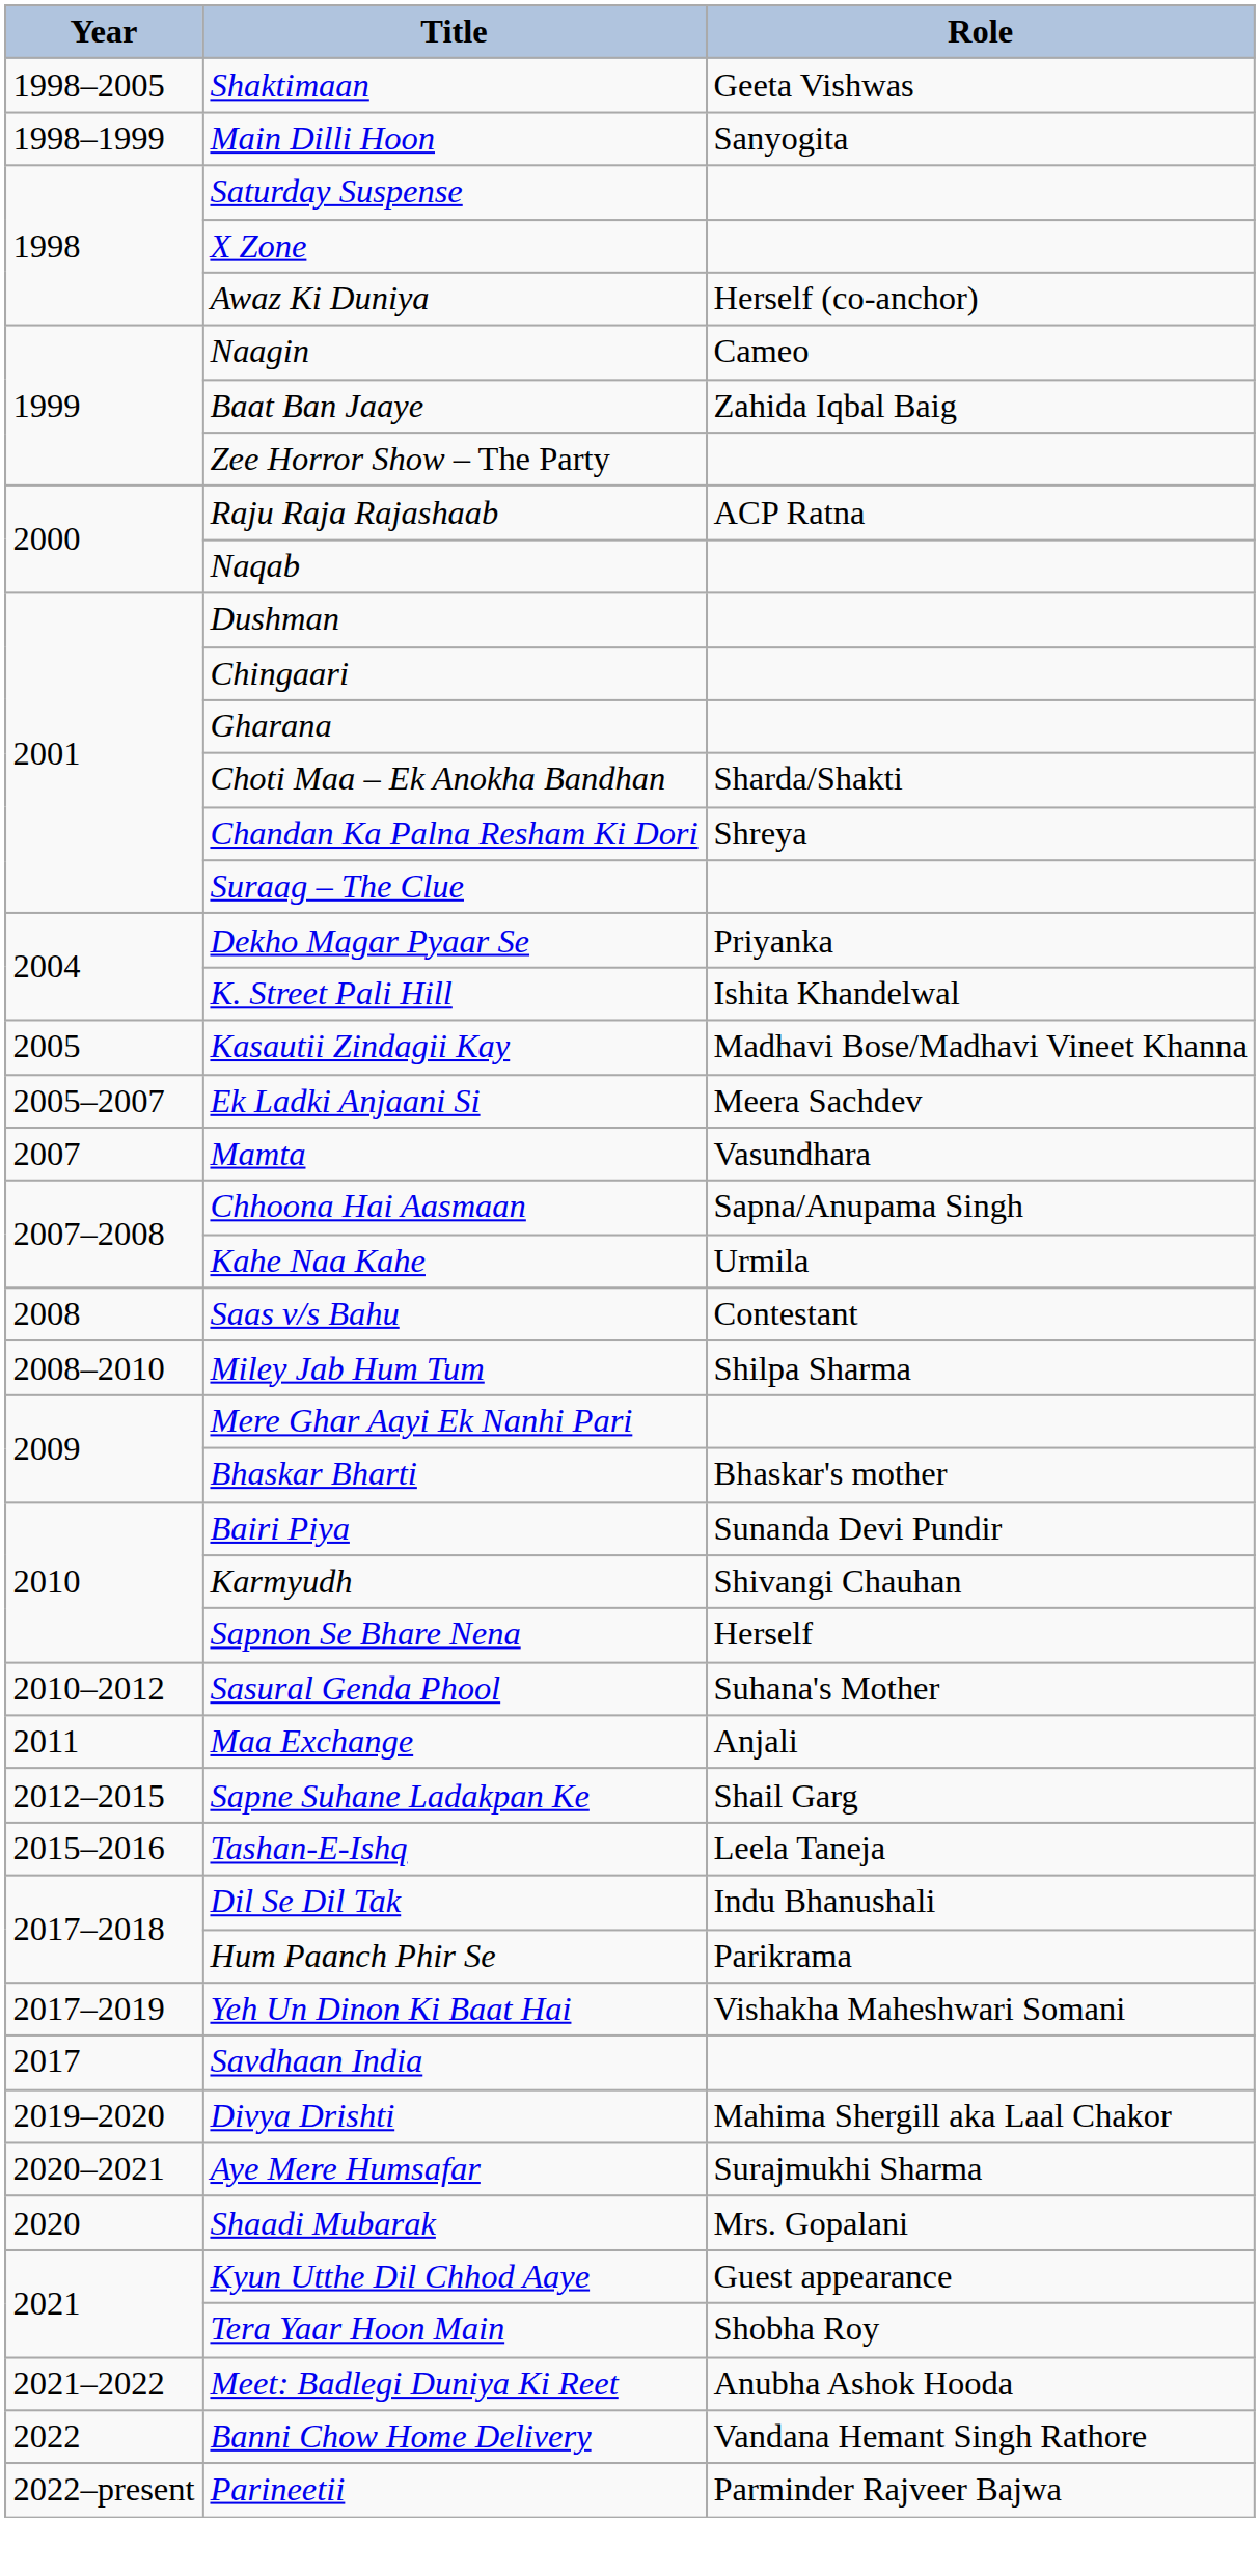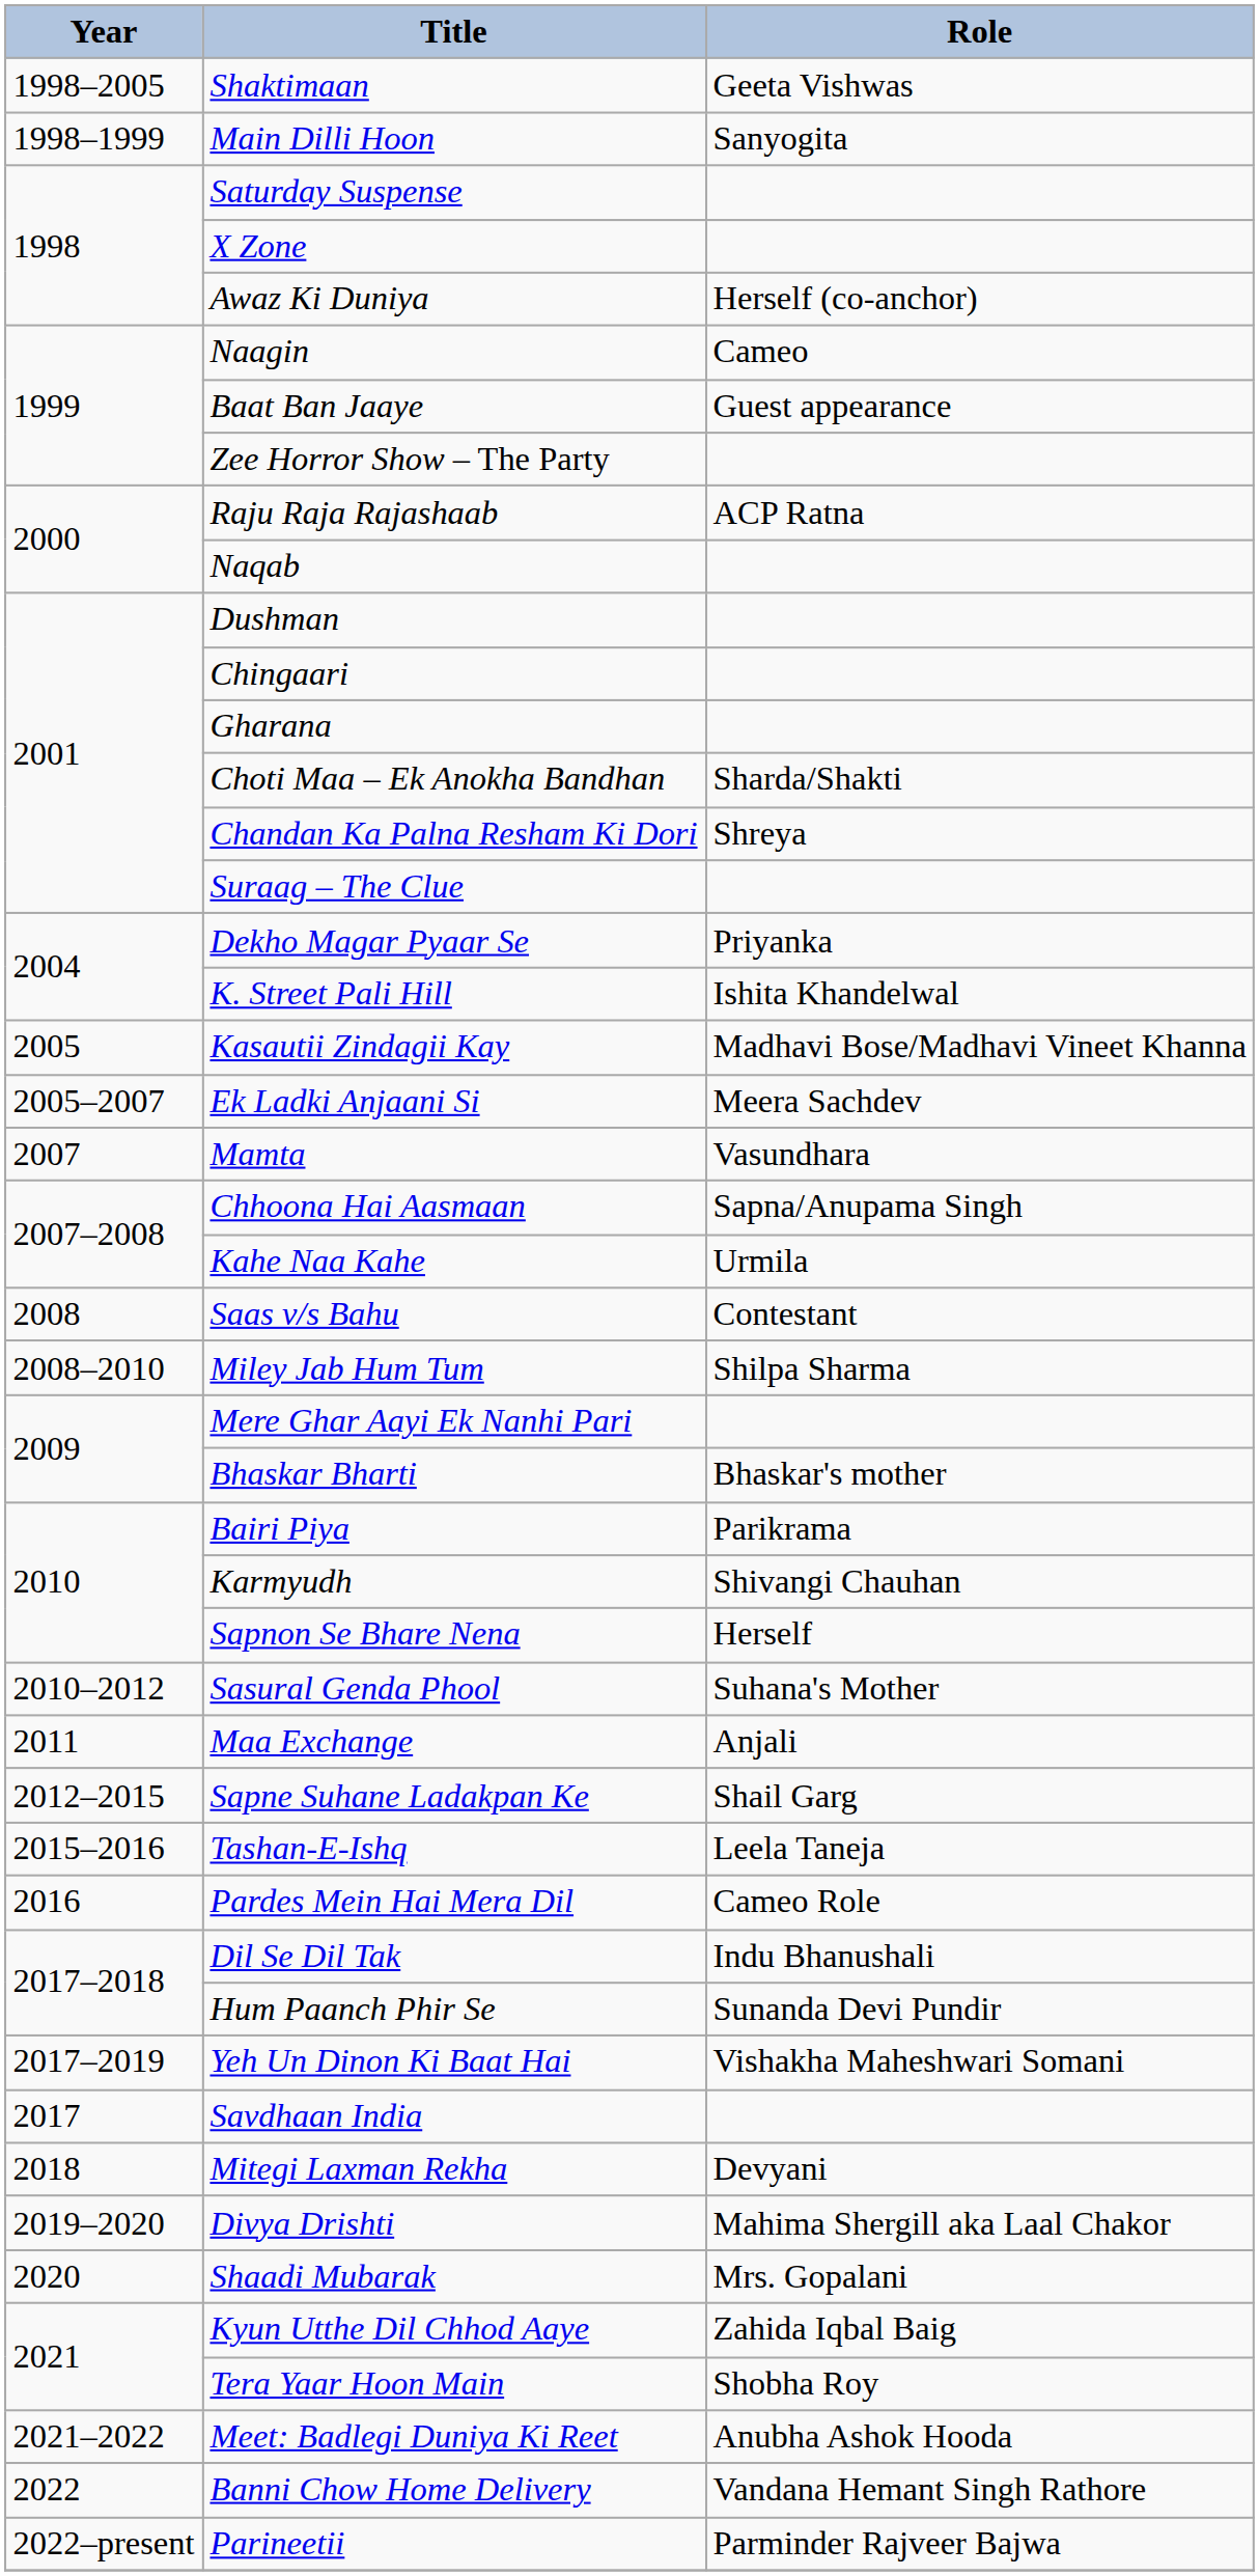Baat Ban Jaaye | Role: Zahida Iqbal Baig -> Guest appearance
Bairi Piya | Role: Sunanda Devi Pundir -> Parikrama
+ row: 2016 | Pardes Mein Hai Mera Dil | Cameo Role
Hum Paanch Phir Se | Role: Parikrama -> Sunanda Devi Pundir
+ row: 2018 | Mitegi Laxman Rekha | Devyani
- row: 2020–2021 | Aye Mere Humsafar | Surajmukhi Sharma
Kyun Utthe Dil Chhod Aaye | Role: Guest appearance -> Zahida Iqbal Baig
